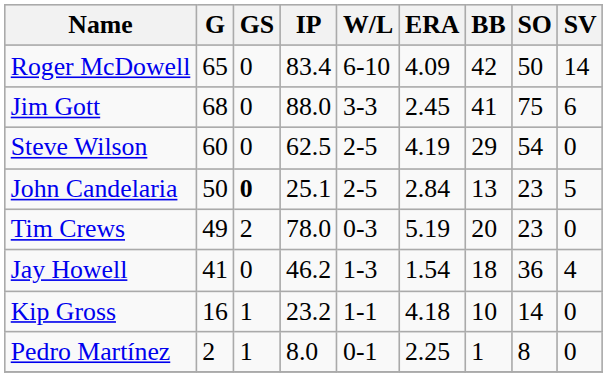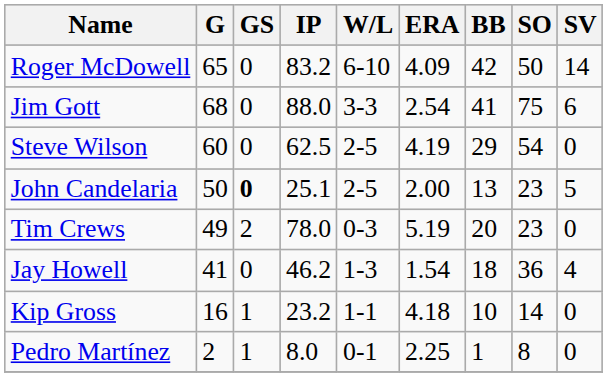Roger McDowell | IP: 83.4 -> 83.2
Jim Gott | ERA: 2.45 -> 2.54
John Candelaria | ERA: 2.84 -> 2.00
